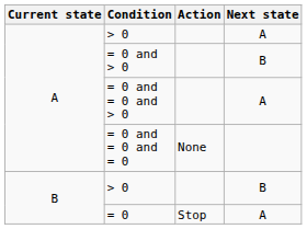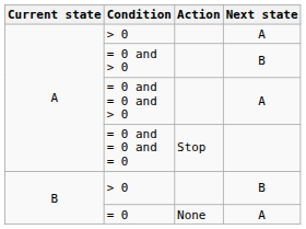= 0 and = 0 and = 0 | Action: None -> Stop
= 0 | Action: Stop -> None
